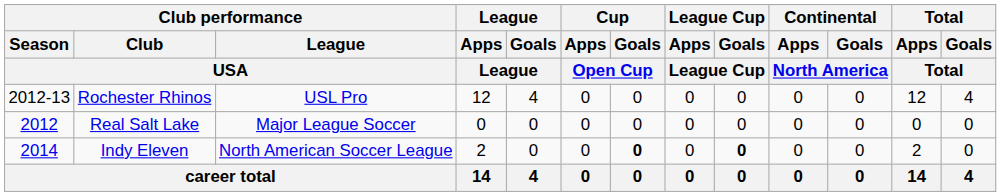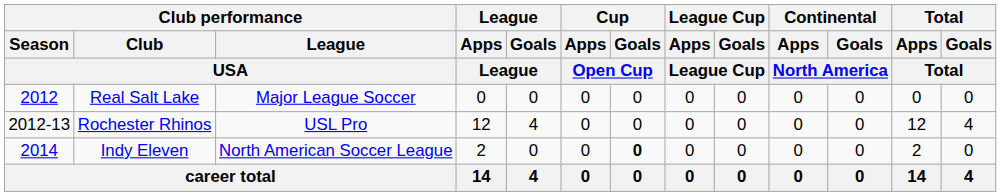rows swapped: Real Salt Lake <-> Rochester Rhinos
Indy Eleven | League Cup / Goals / League Cup: bold -> normal
